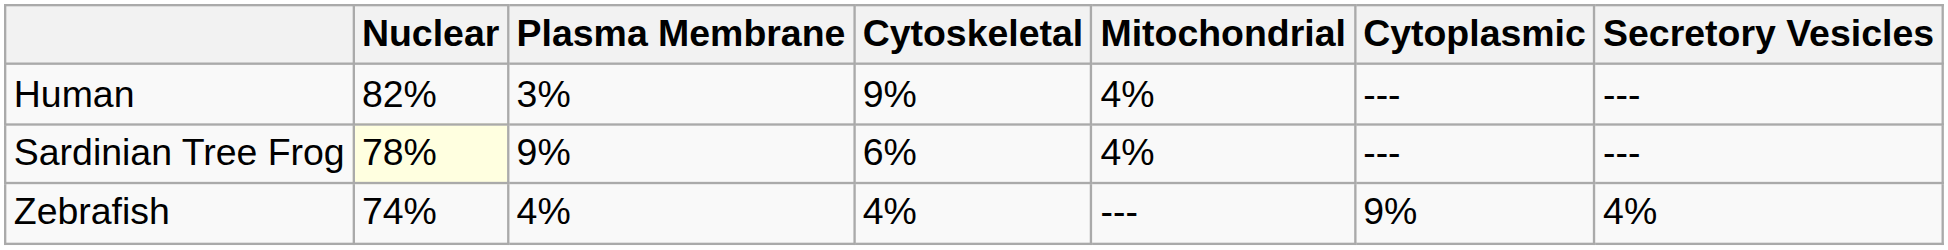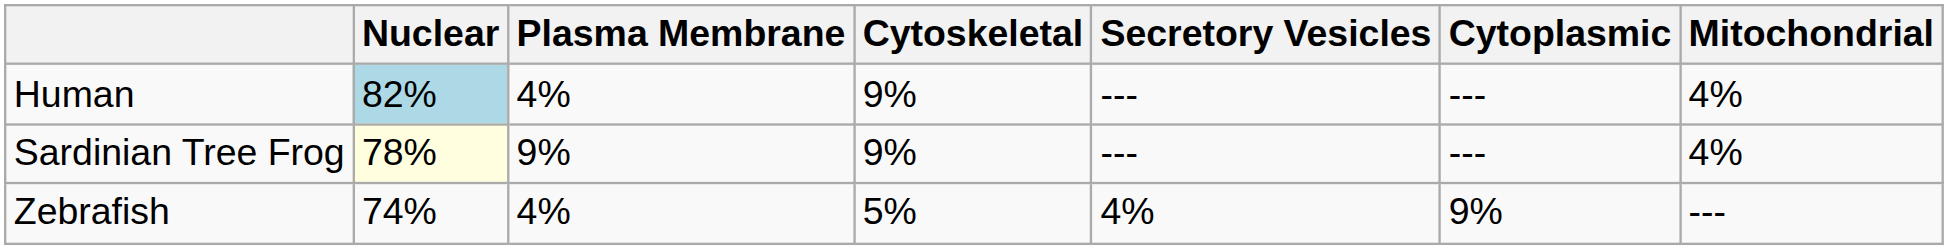columns swapped: Mitochondrial <-> Secretory Vesicles
Human | Nuclear: no background -> lightblue background
Human | Plasma Membrane: 3% -> 4%
Sardinian Tree Frog | Cytoskeletal: 6% -> 9%
Zebrafish | Cytoskeletal: 4% -> 5%
